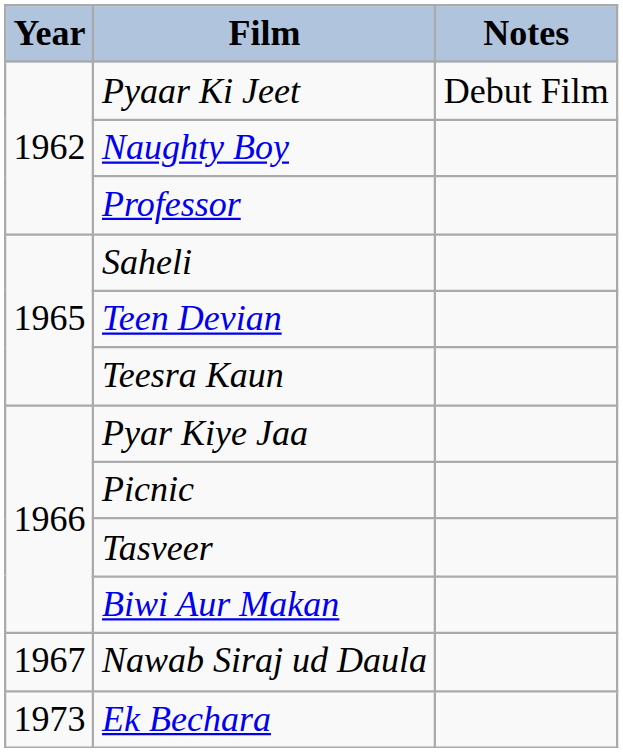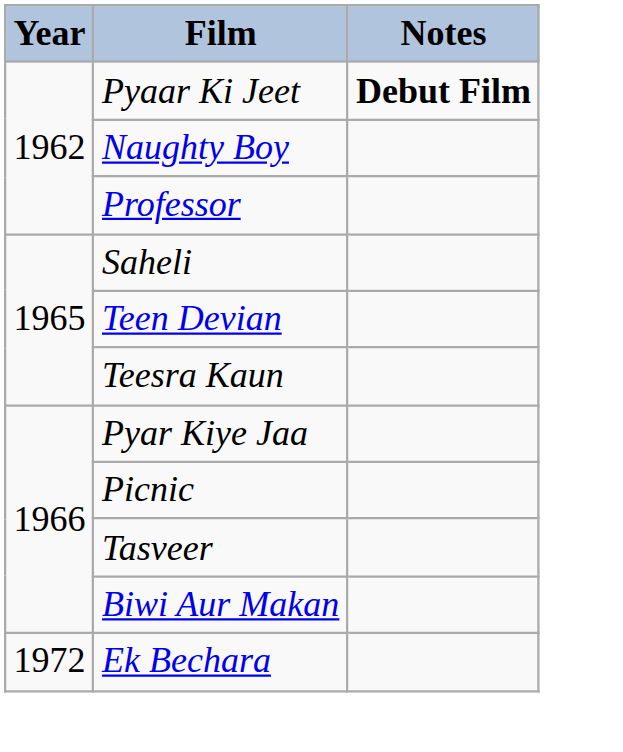Pyaar Ki Jeet | Notes: normal -> bold
- row: 1967 | Nawab Siraj ud Daula
Ek Bechara | Year: 1973 -> 1972
